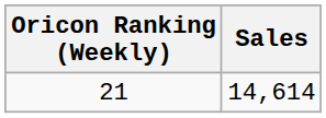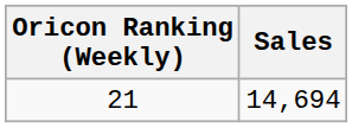21 | Sales: 14,614 -> 14,694
